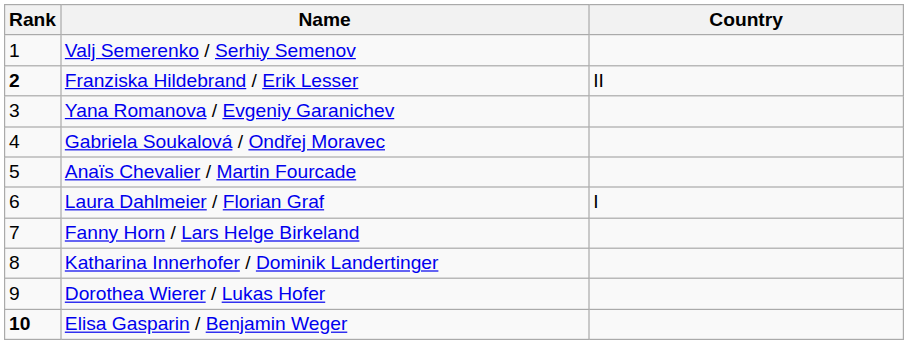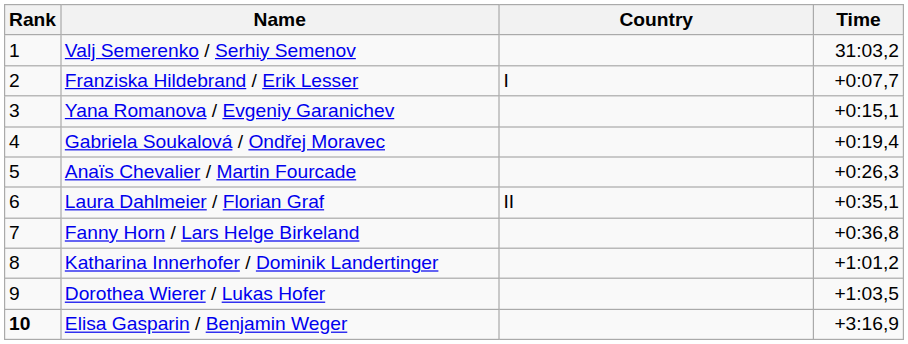+ column: Time | 31:03,2 | +0:07,7 | +0:15,1 | +0:19,4 | +0:26,3 | +0:35,1 | +0:36,8 | +1:01,2 | +1:03,5 | +3:16,9
Franziska Hildebrand / Erik Lesser | Rank: bold -> normal
Franziska Hildebrand / Erik Lesser | Country: II -> I
Laura Dahlmeier / Florian Graf | Country: I -> II
